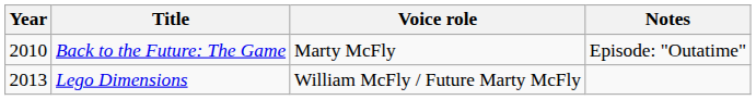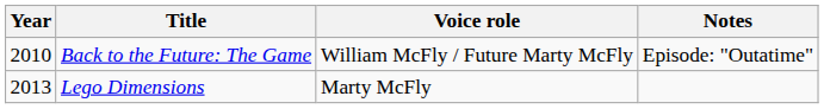Back to the Future: The Game | Voice role: Marty McFly -> William McFly / Future Marty McFly
Lego Dimensions | Voice role: William McFly / Future Marty McFly -> Marty McFly
